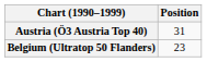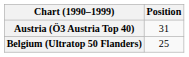Belgium (Ultratop 50 Flanders) | Position: 23 -> 25
